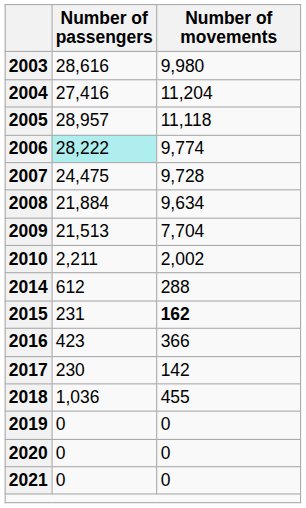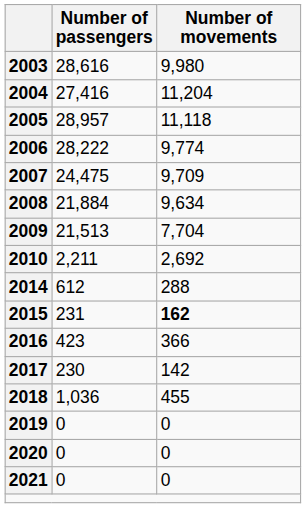2006 | Number of passengers: paleturquoise background -> no background
2007 | Number of movements: 9,728 -> 9,709
2010 | Number of movements: 2,002 -> 2,692
